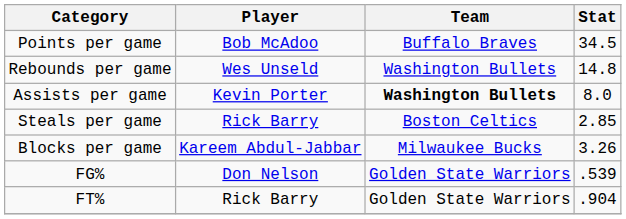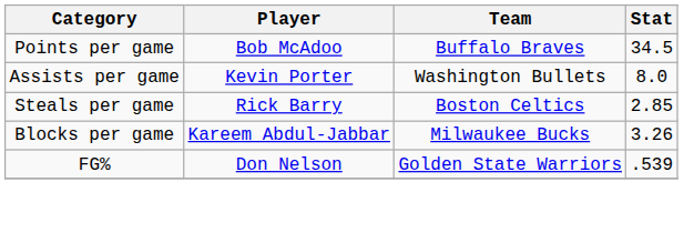- row: Rebounds per game | Wes Unseld | Washington Bullets | 14.8
Assists per game | Team: bold -> normal
- row: FT% | Rick Barry | Golden State Warriors | .904
